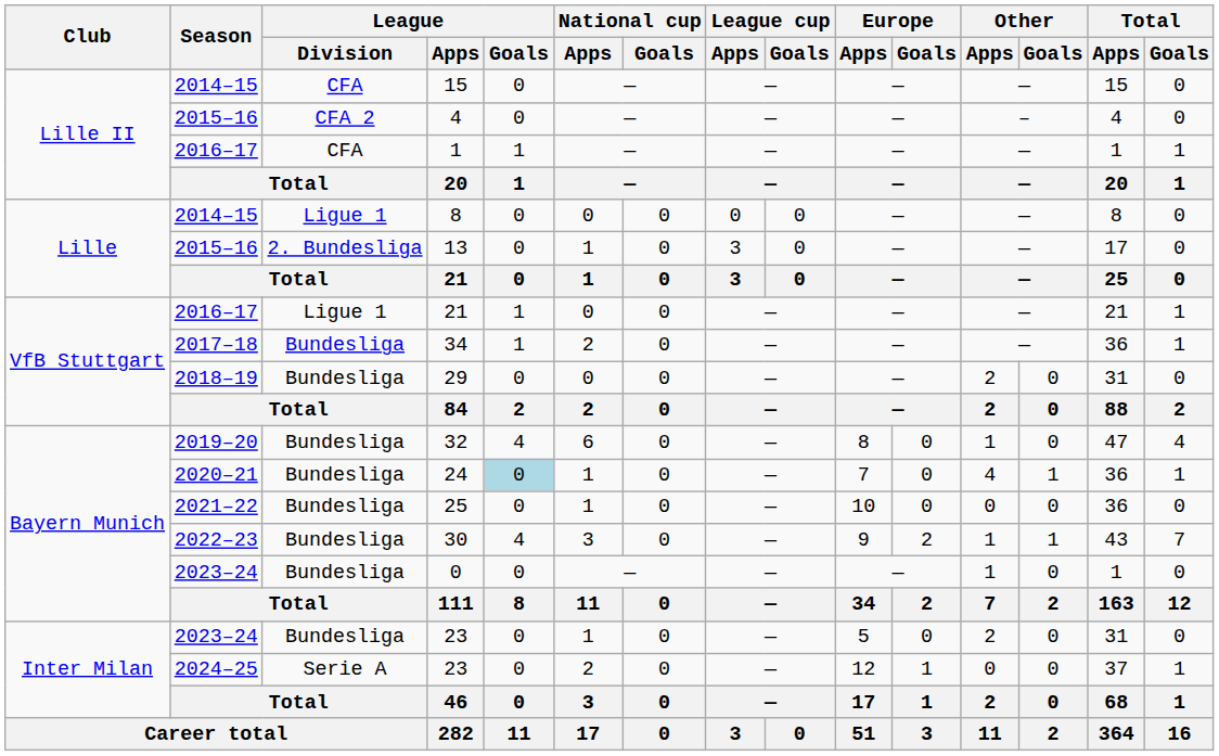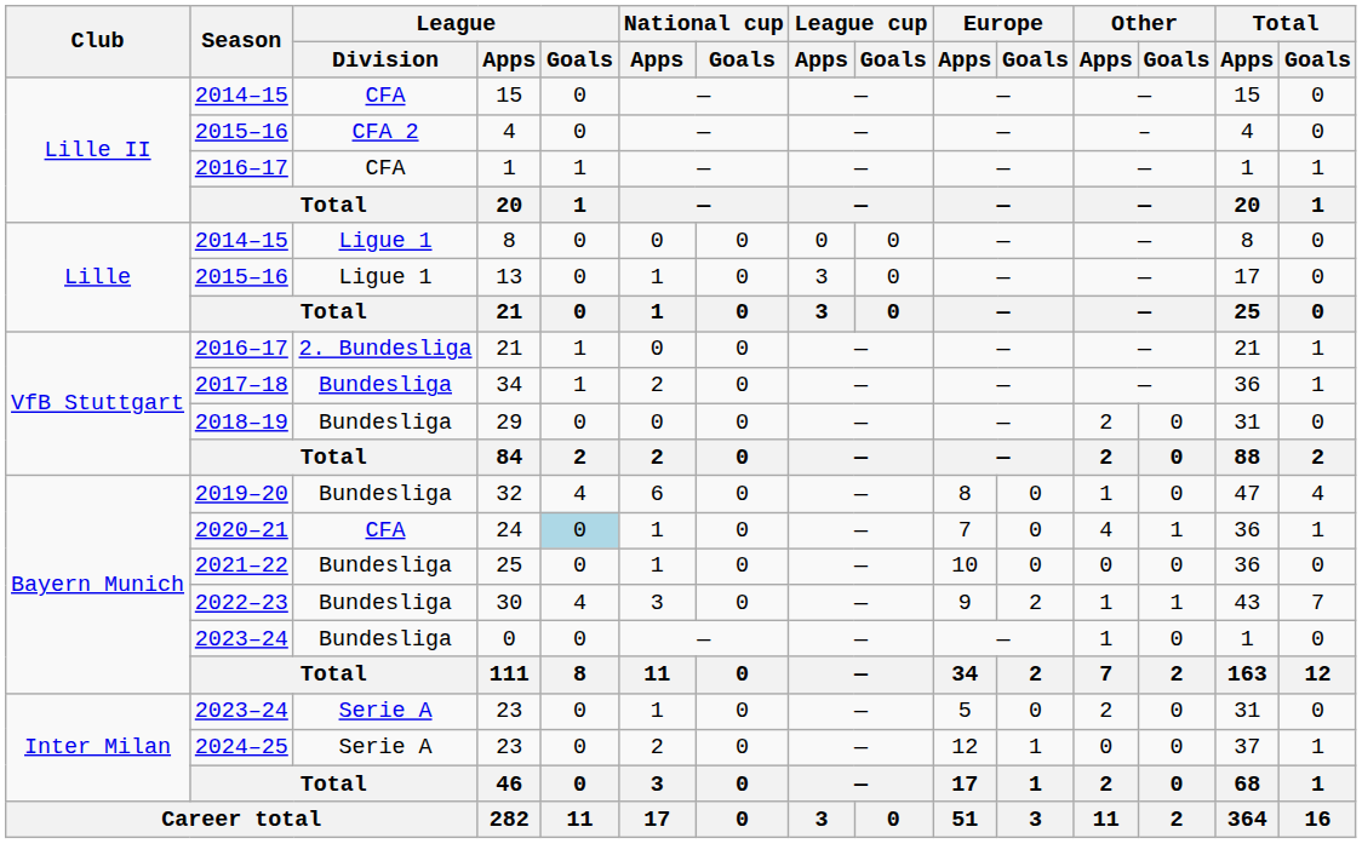13 | League / Division: 2. Bundesliga -> Ligue 1
2016–17 / 21 | League / Division: Ligue 1 -> 2. Bundesliga
24 | League / Division: Bundesliga -> CFA
2023–24 / 23 | League / Division: Bundesliga -> Serie A
